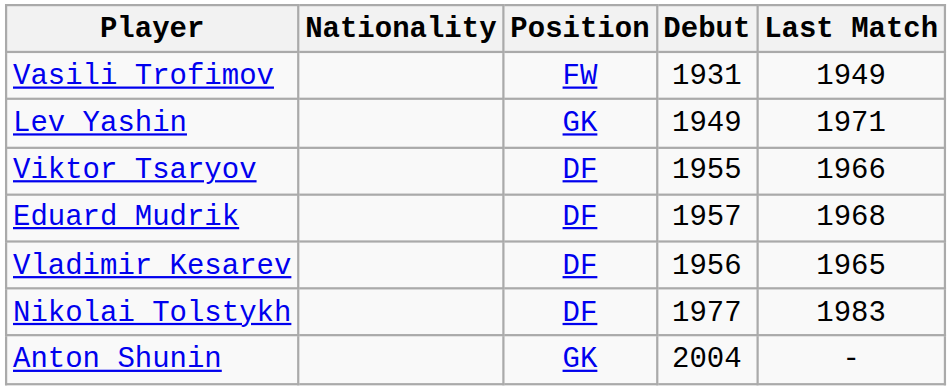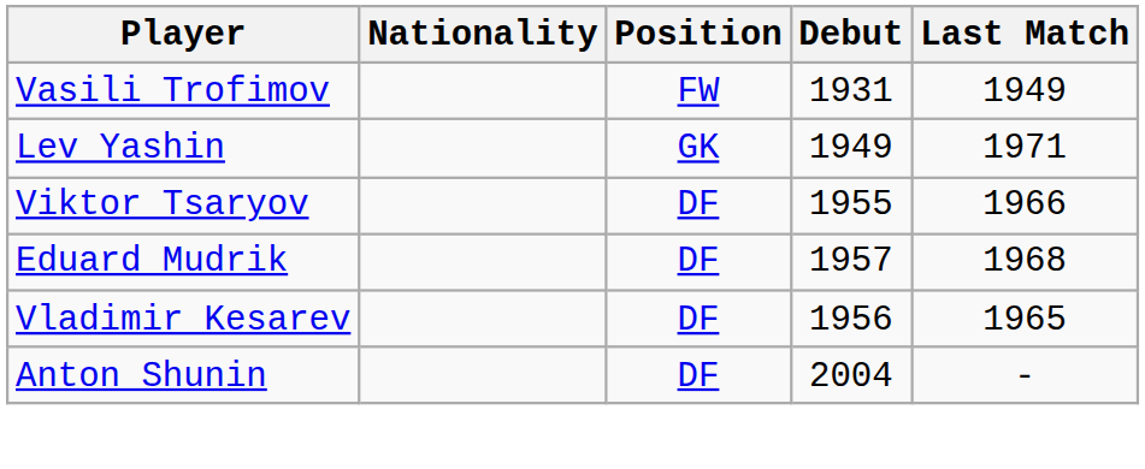- row: Nikolai Tolstykh | DF | 1977 | 1983
Anton Shunin | Position: GK -> DF
